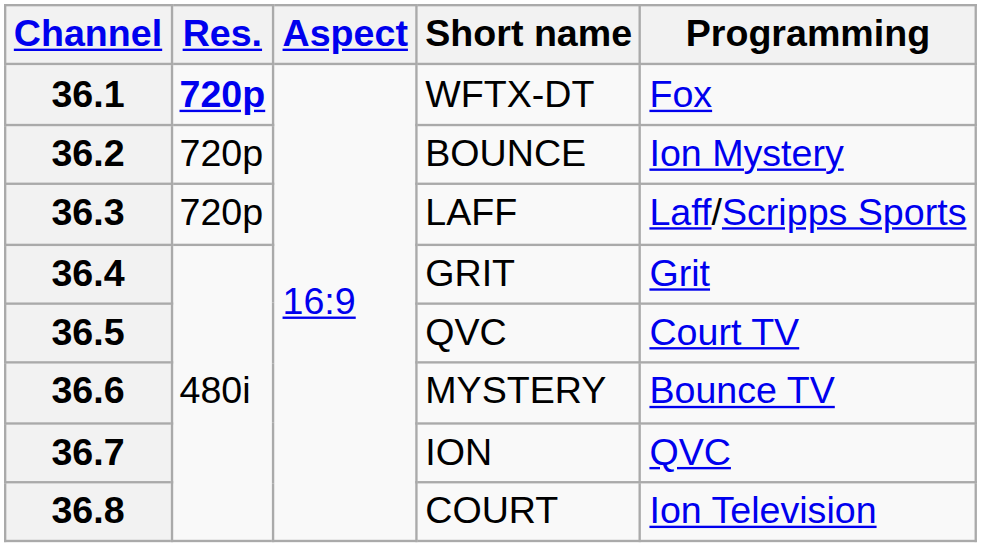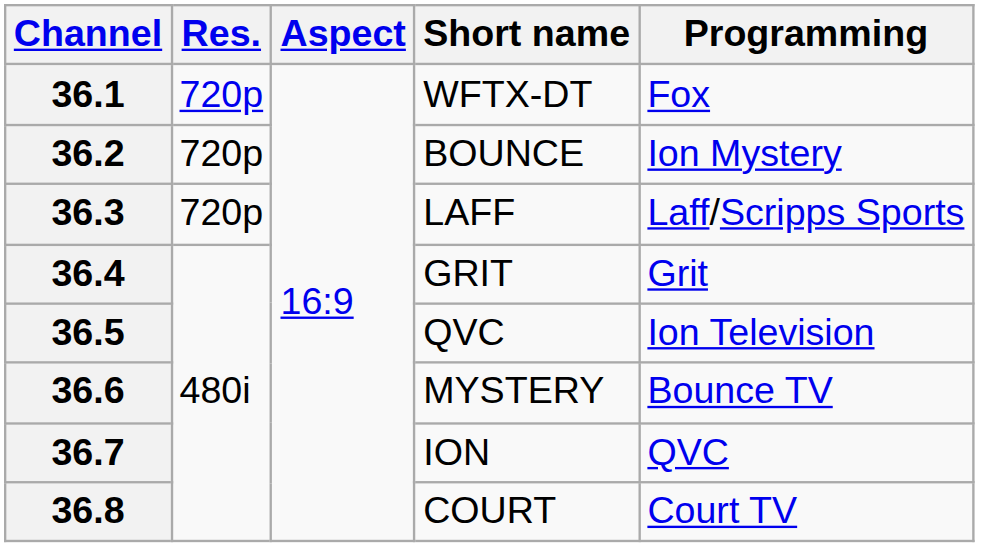36.1 | Res.: bold -> normal
36.5 | Programming: Court TV -> Ion Television
36.8 | Programming: Ion Television -> Court TV
